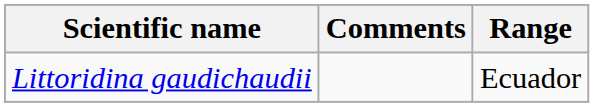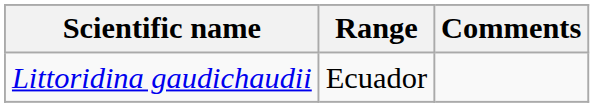columns swapped: Range <-> Comments
